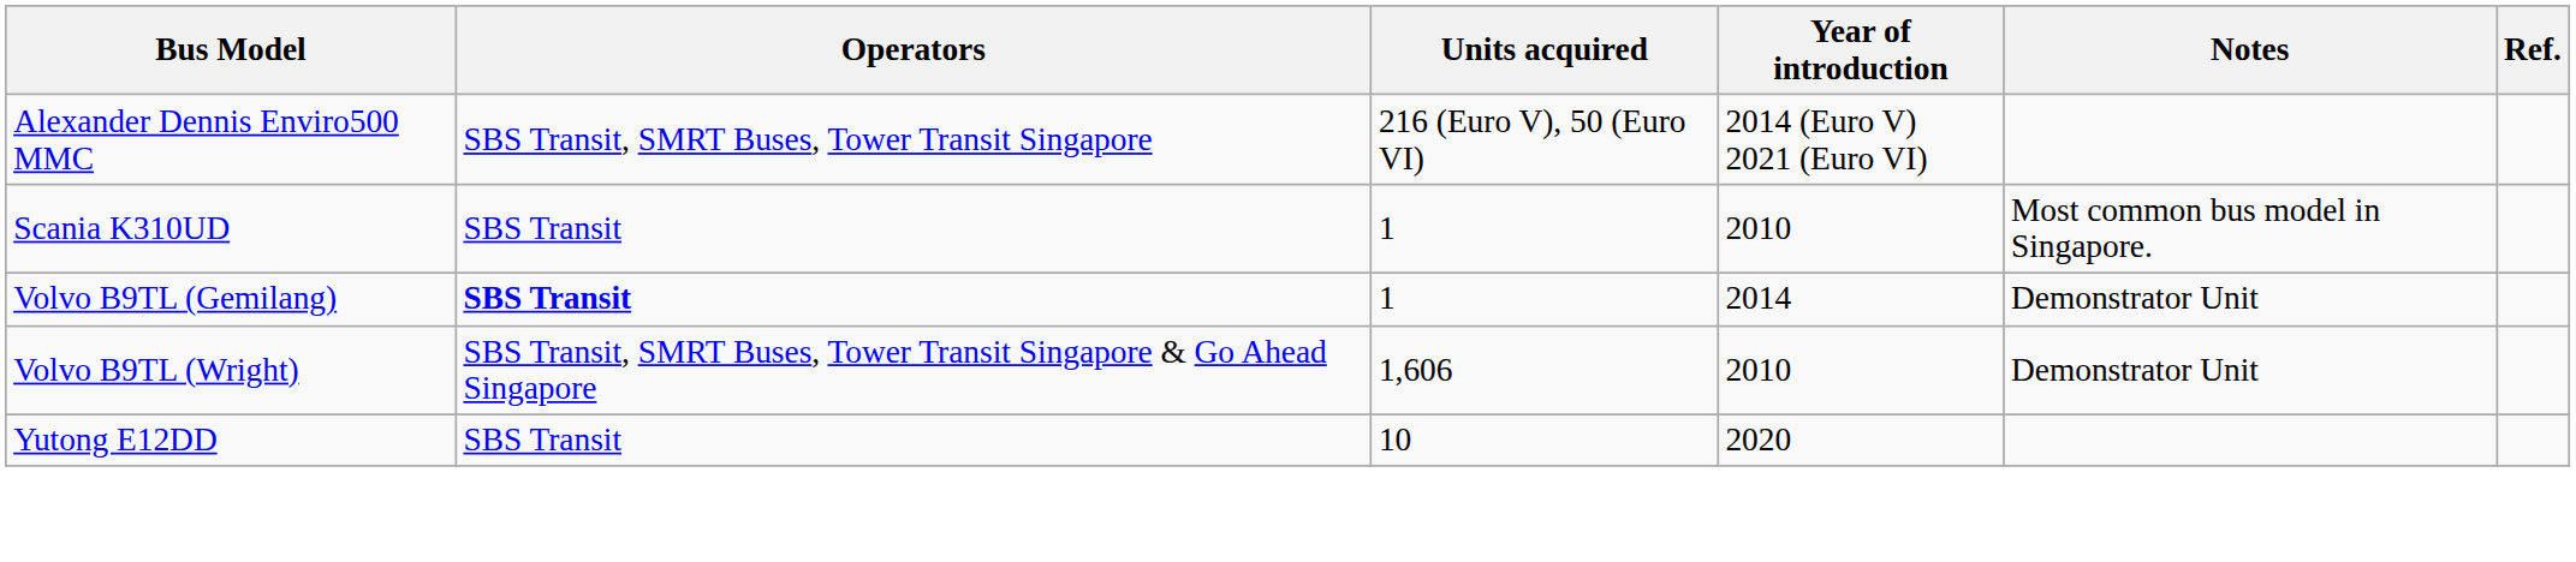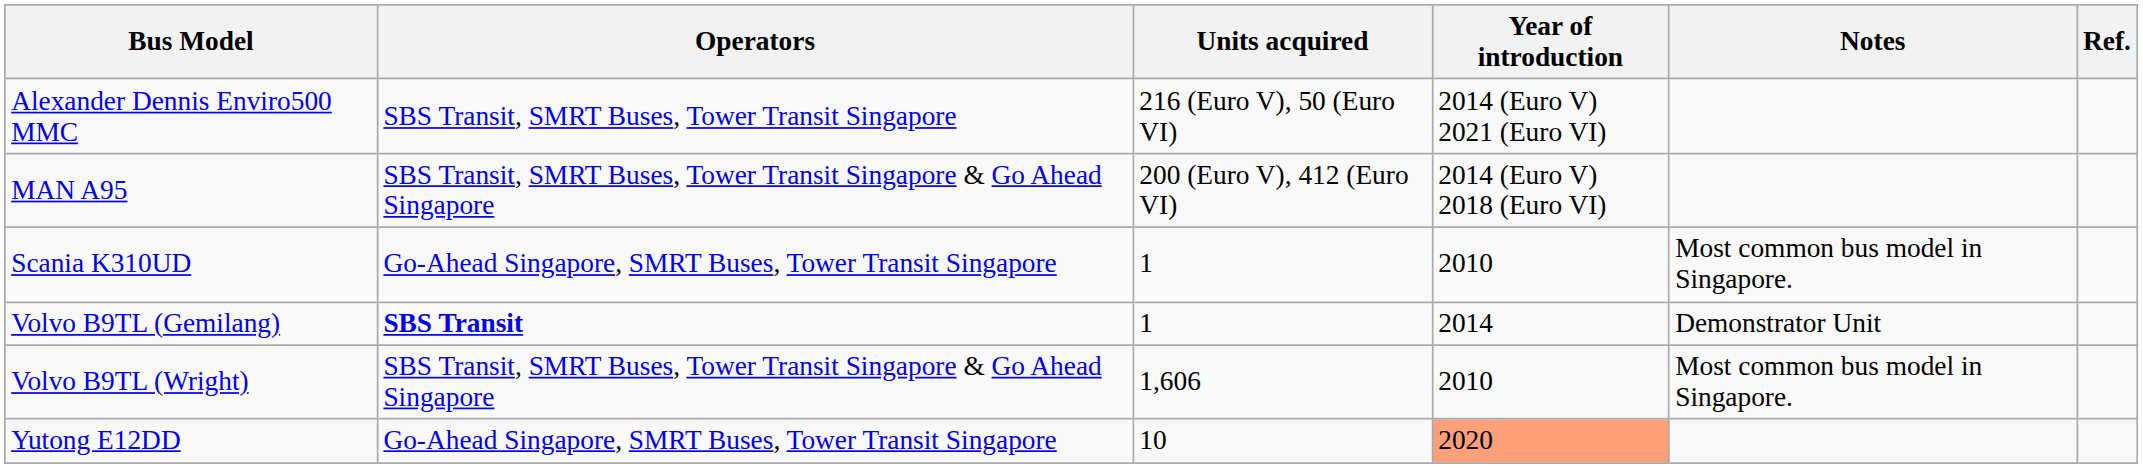+ row: MAN A95 | SBS Transit, SMRT Buses, Tower Transit Singapore & Go Ahead Singapore | 200 (Euro V), 412 (Euro VI) | 2014 (Euro V) 2018 (Euro VI)
Scania K310UD | Operators: SBS Transit -> Go-Ahead Singapore, SMRT Buses, Tower Transit Singapore
Volvo B9TL (Wright) | Notes: Demonstrator Unit -> Most common bus model in Singapore.
Yutong E12DD | Operators: SBS Transit -> Go-Ahead Singapore, SMRT Buses, Tower Transit Singapore
Yutong E12DD | Year of introduction: no background -> lightsalmon background
